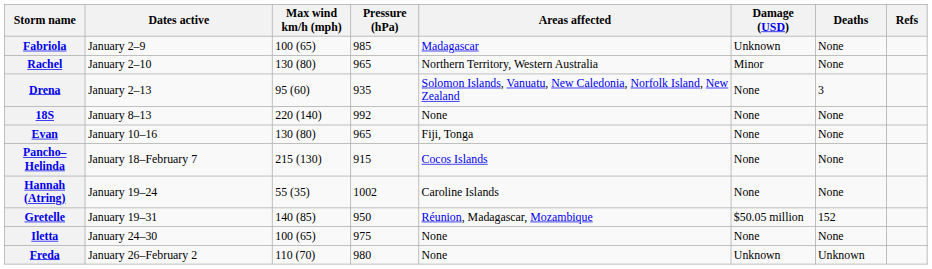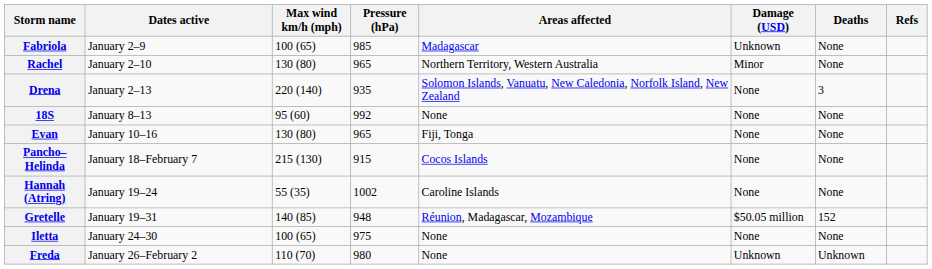Drena | Max wind km/h (mph): 95 (60) -> 220 (140)
18S | Max wind km/h (mph): 220 (140) -> 95 (60)
Gretelle | Pressure (hPa): 950 -> 948
